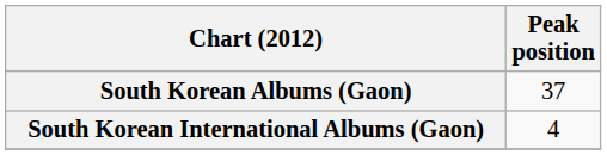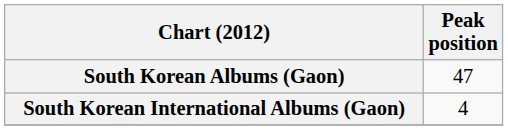South Korean Albums (Gaon) | Peak position: 37 -> 47
